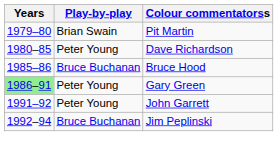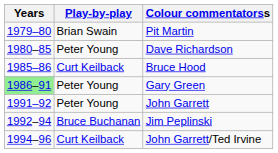Bruce Hood | Play-by-play: Bruce Buchanan -> Curt Keilback
+ row: 1994–96 | Curt Keilback | John Garrett/Ted Irvine
